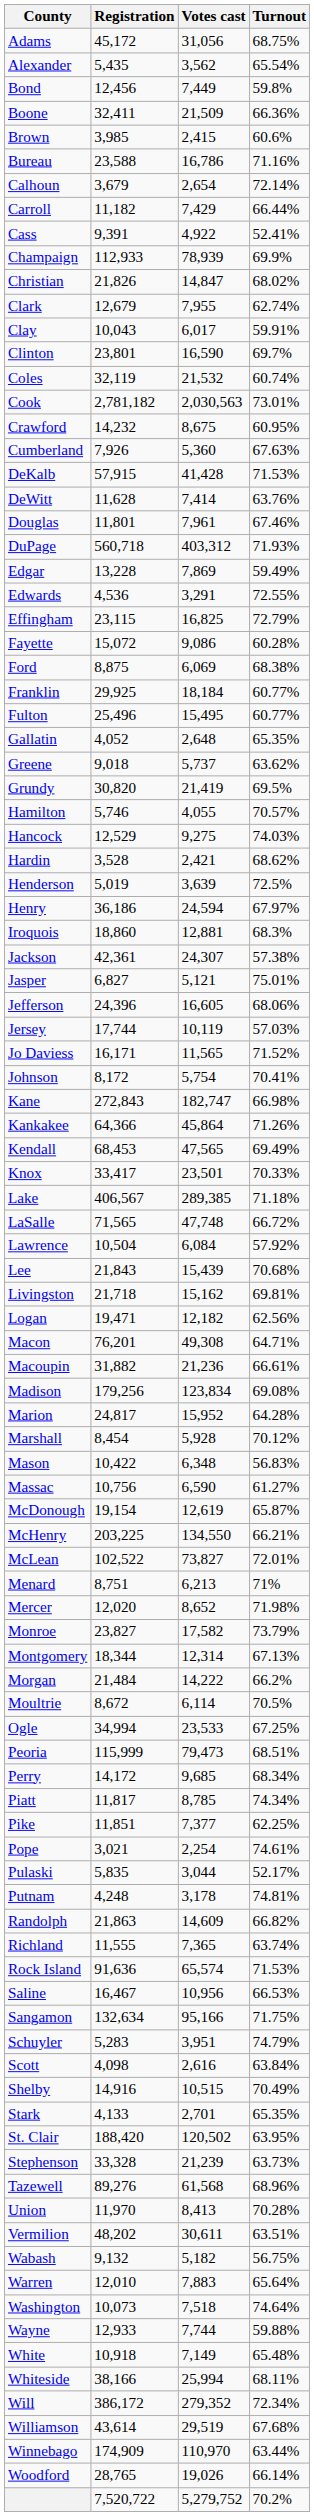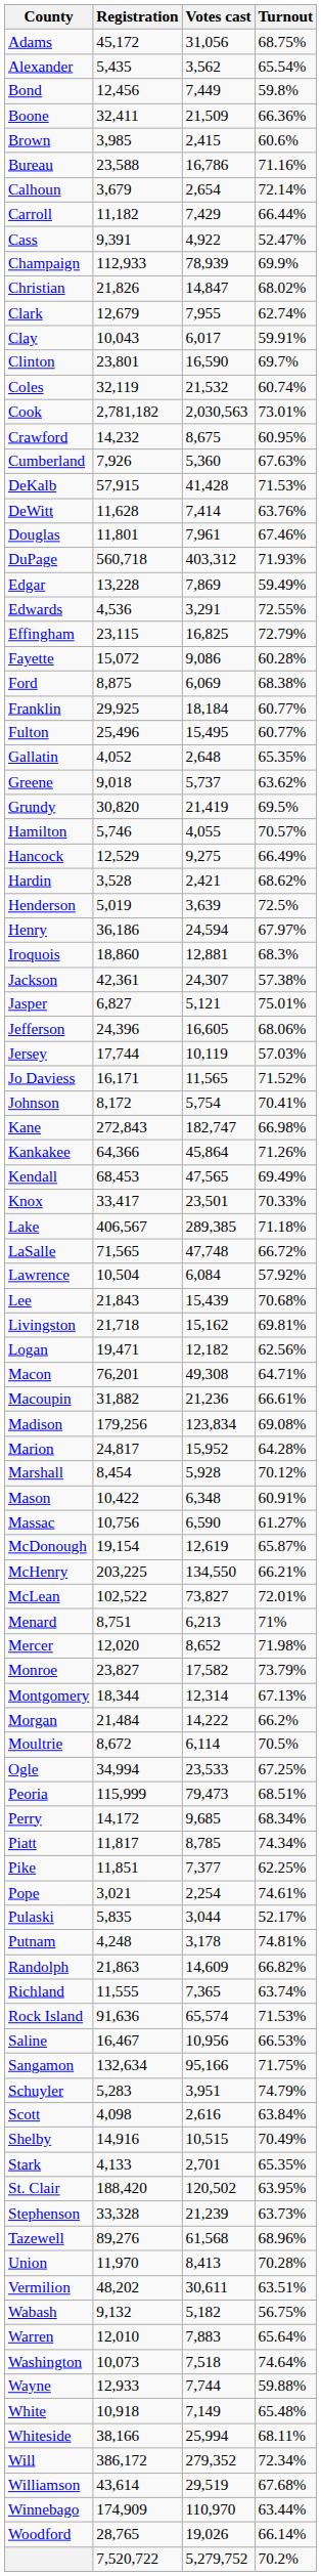Cass | Turnout: 52.41% -> 52.47%
Hancock | Turnout: 74.03% -> 66.49%
Mason | Turnout: 56.83% -> 60.91%
